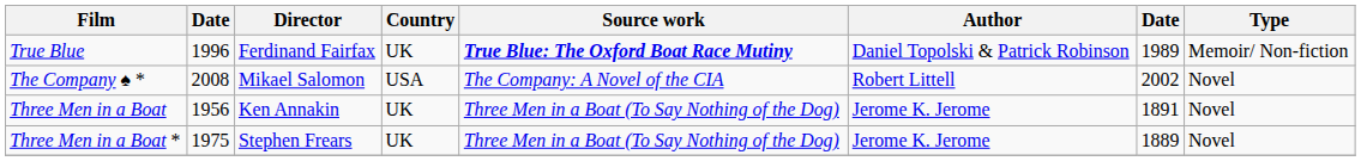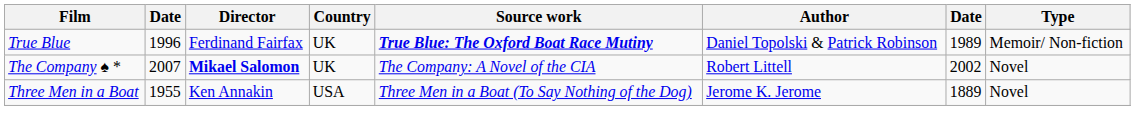The Company ♠ * | column 2: 2008 -> 2007
The Company ♠ * | Director: normal -> bold
The Company ♠ * | Country: USA -> UK
Three Men in a Boat | column 2: 1956 -> 1955
Three Men in a Boat | Country: UK -> USA
Three Men in a Boat | column 7: 1891 -> 1889
- row: Three Men in a Boat * | 1975 | Stephen Frears | UK | Three Men in a Boat (To Say Nothing of the Dog) | Jerome K. Jerome | 1889 | Novel
